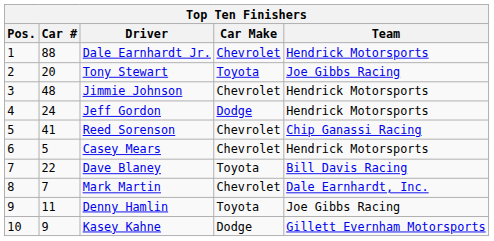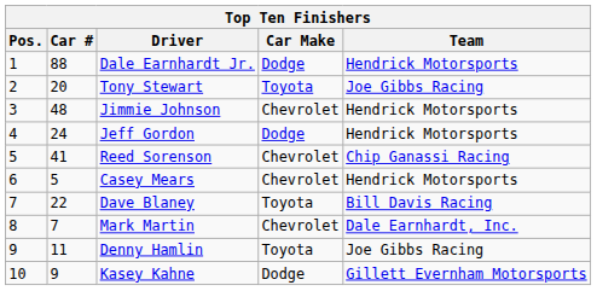Dale Earnhardt Jr. | Car Make: Chevrolet -> Dodge
